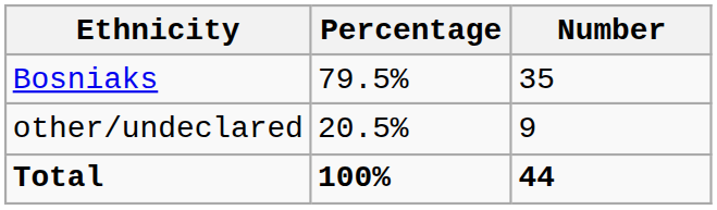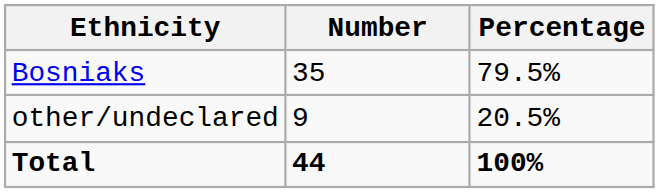columns swapped: Number <-> Percentage
